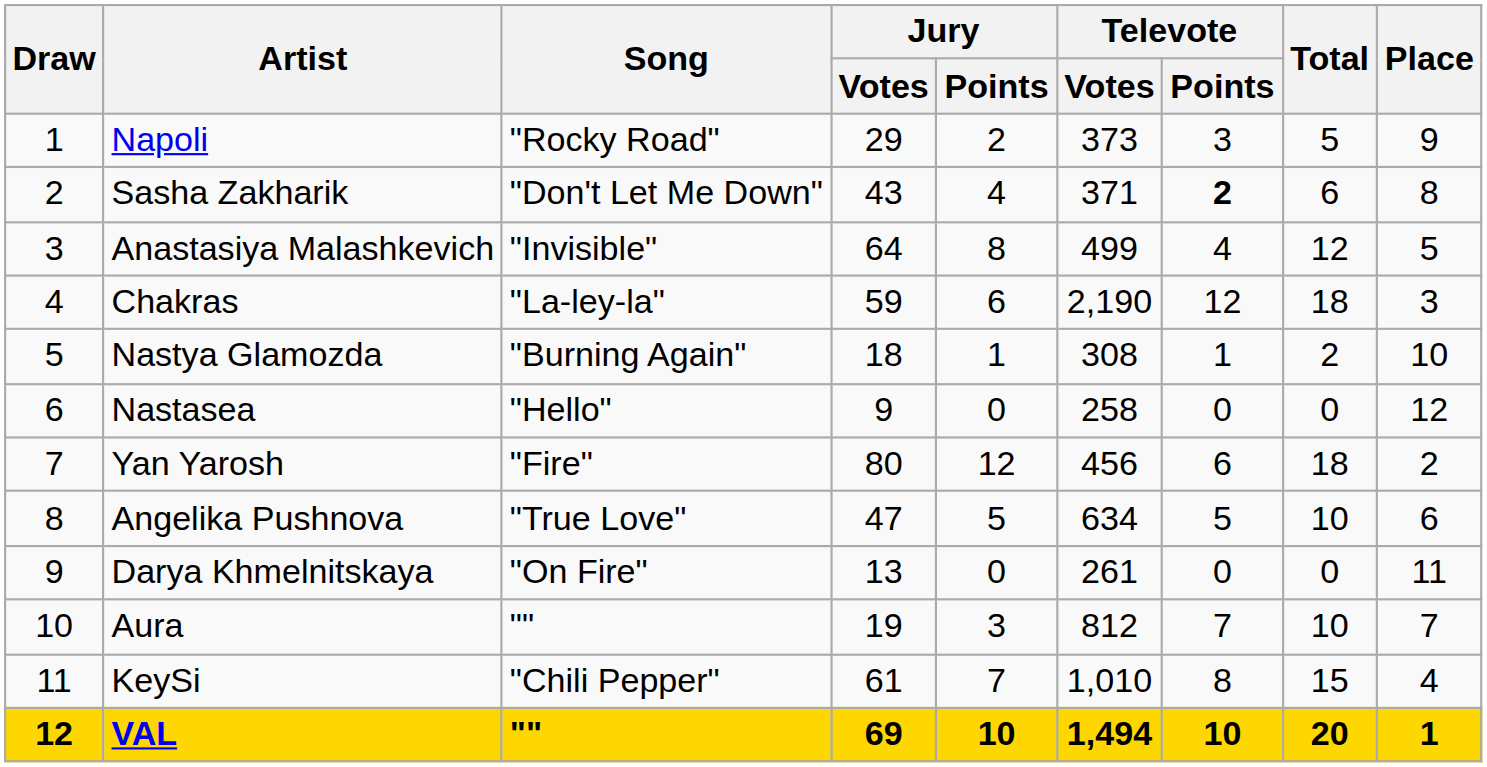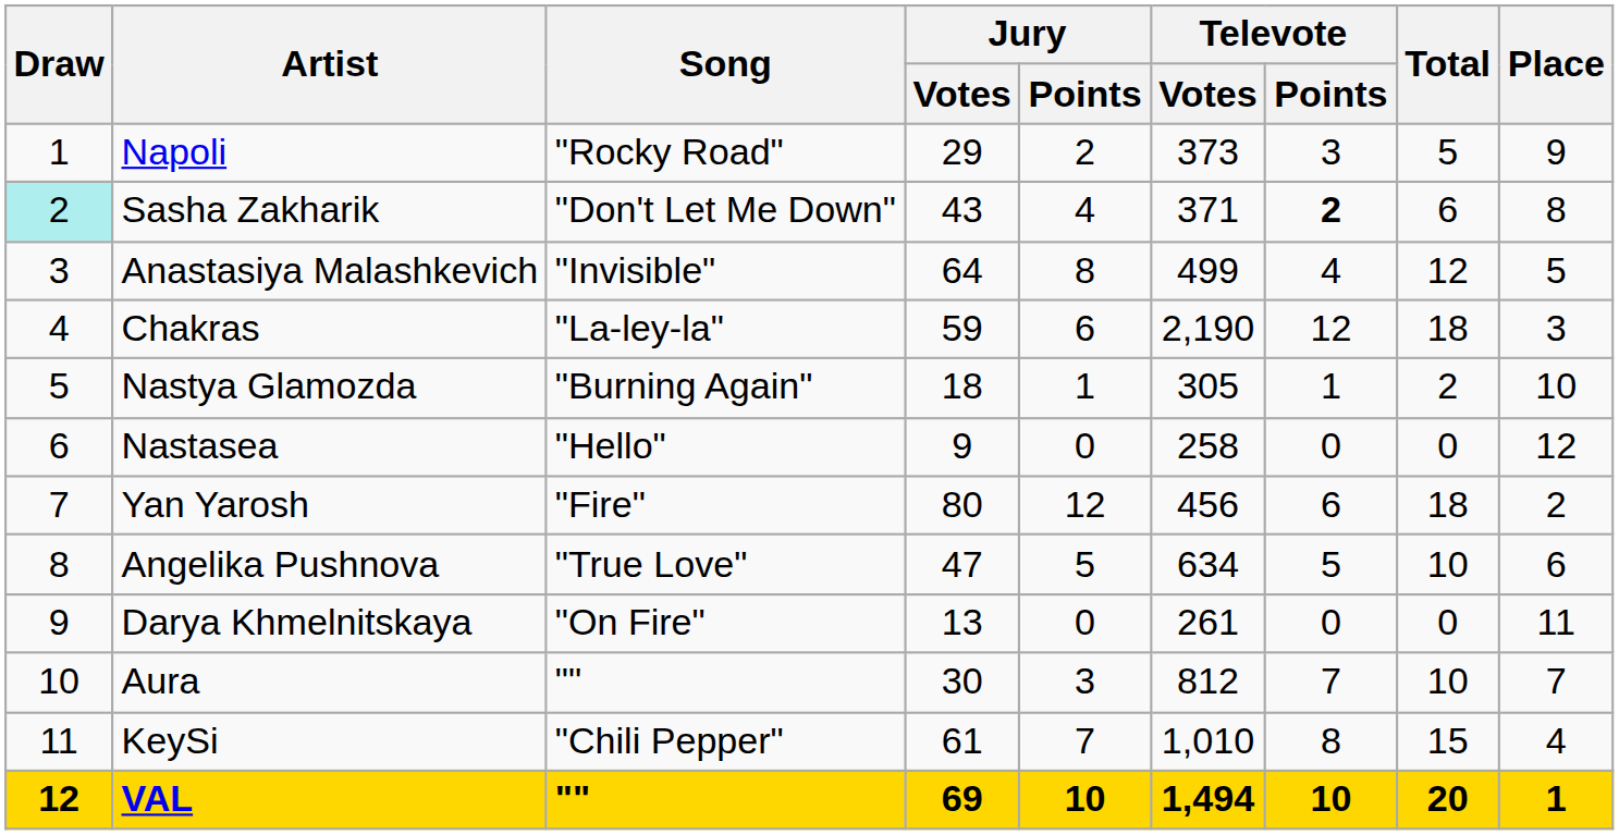Sasha Zakharik | Draw: no background -> paleturquoise background
Nastya Glamozda | Televote / Votes: 308 -> 305
Aura | Jury / Votes: 19 -> 30
